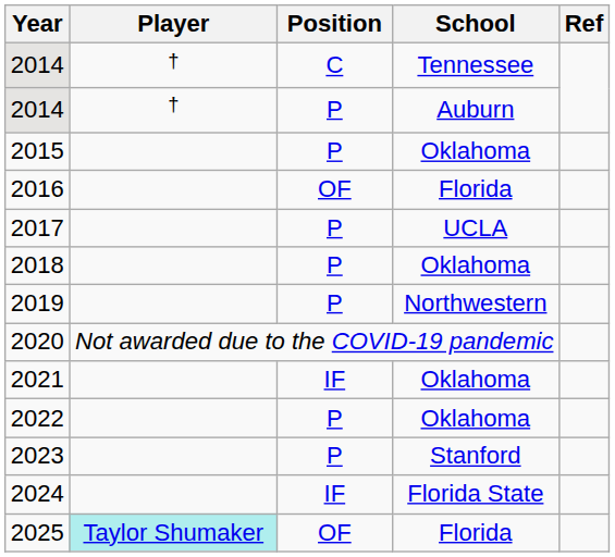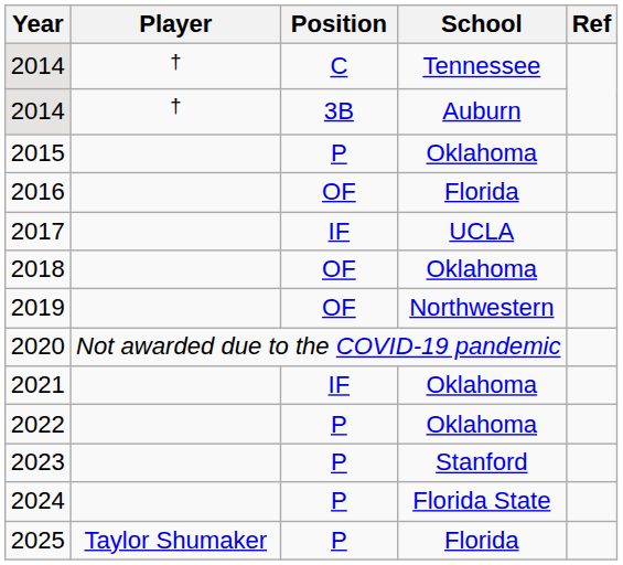2014 / Auburn | Position: P -> 3B
2017 | Position: P -> IF
2018 | Position: P -> OF
2019 | Position: P -> OF
2024 | Position: IF -> P
2025 | Player: paleturquoise background -> no background
2025 | Position: OF -> P
